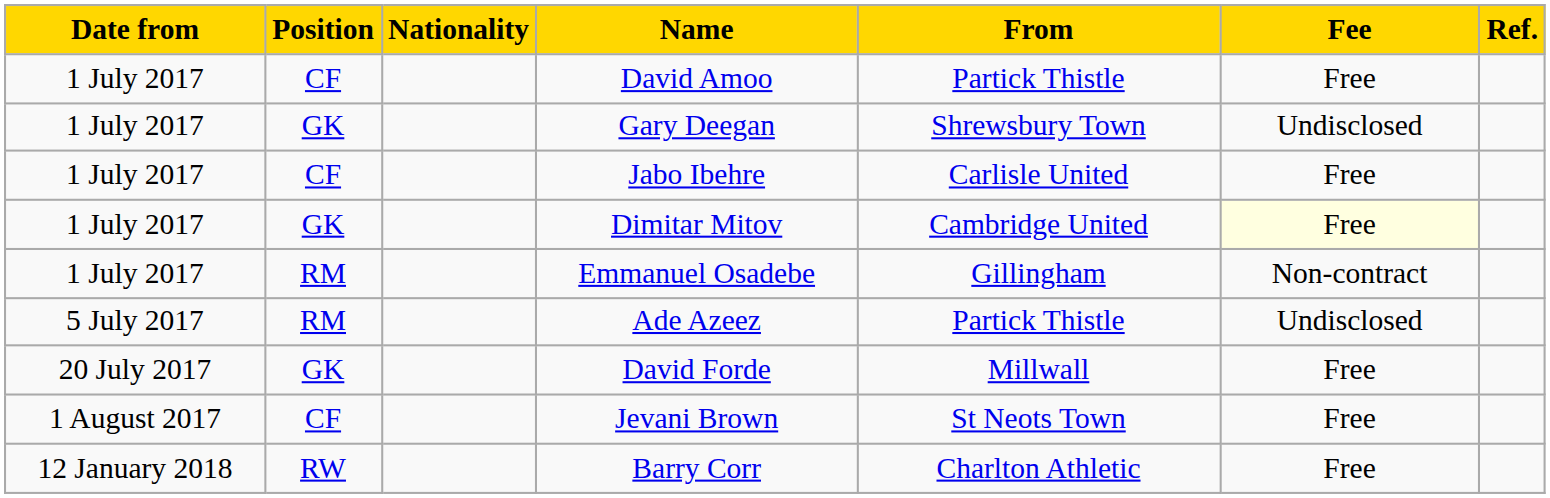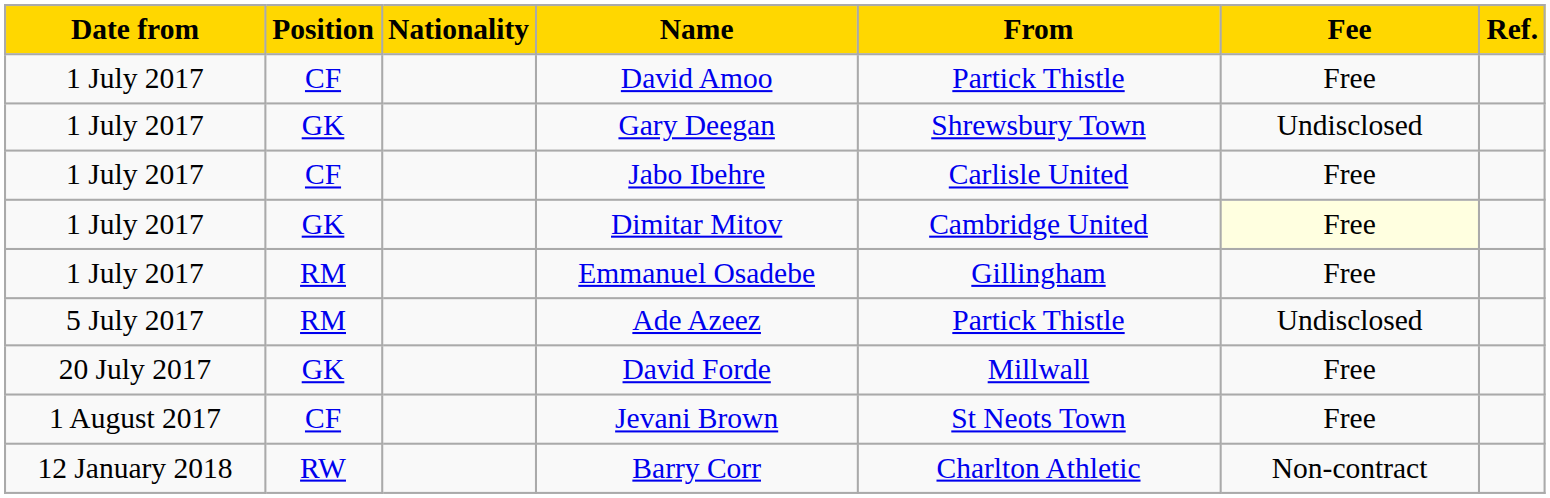Emmanuel Osadebe | Fee: Non-contract -> Free
Barry Corr | Fee: Free -> Non-contract
